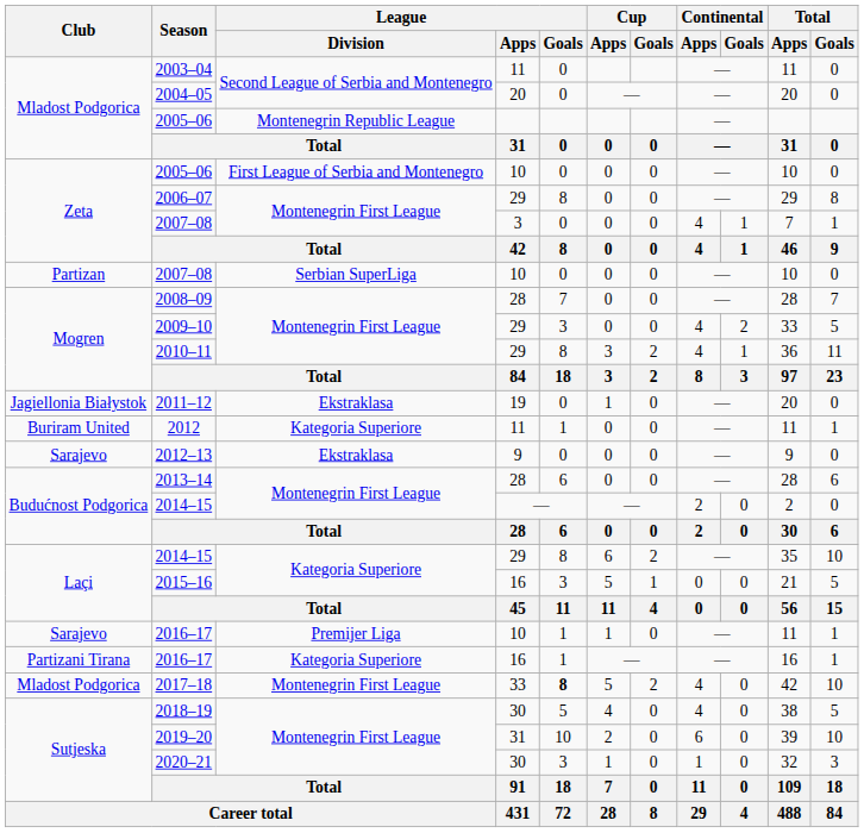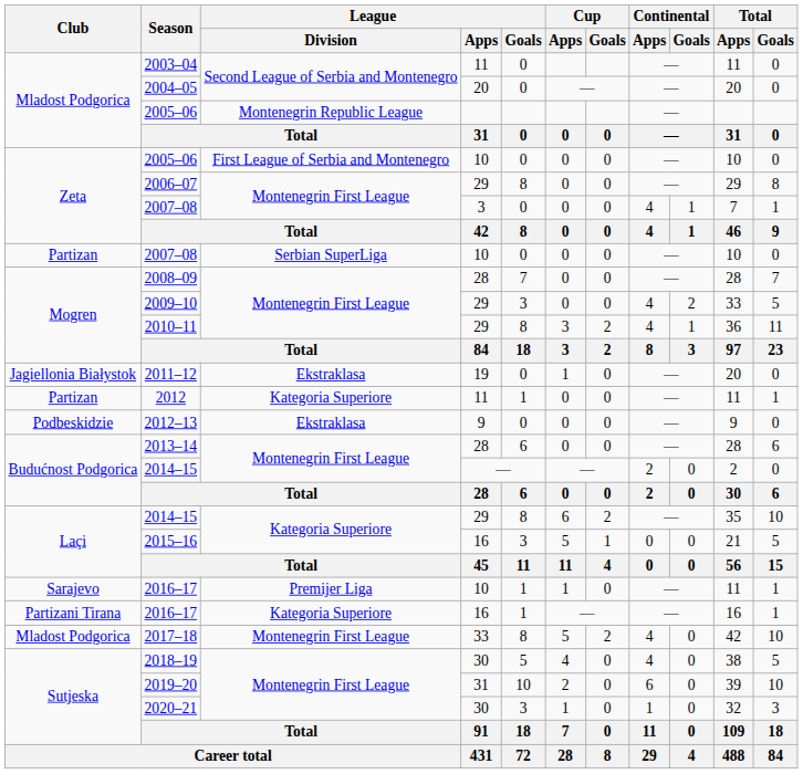2012 | Club: Buriram United -> Partizan
2012–13 | Club: Sarajevo -> Podbeskidzie
2017–18 | League / Goals: bold -> normal
